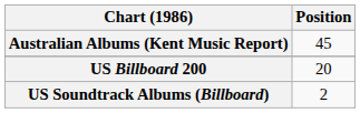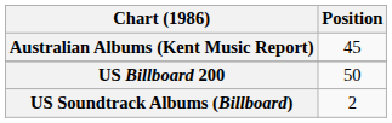US Billboard 200 | Position: 20 -> 50
